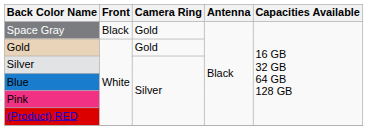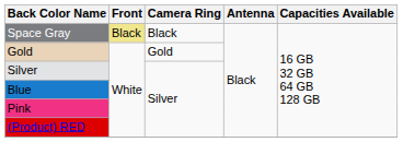Space Gray | Front: no background -> khaki background
Space Gray | Camera Ring: Gold -> Black
